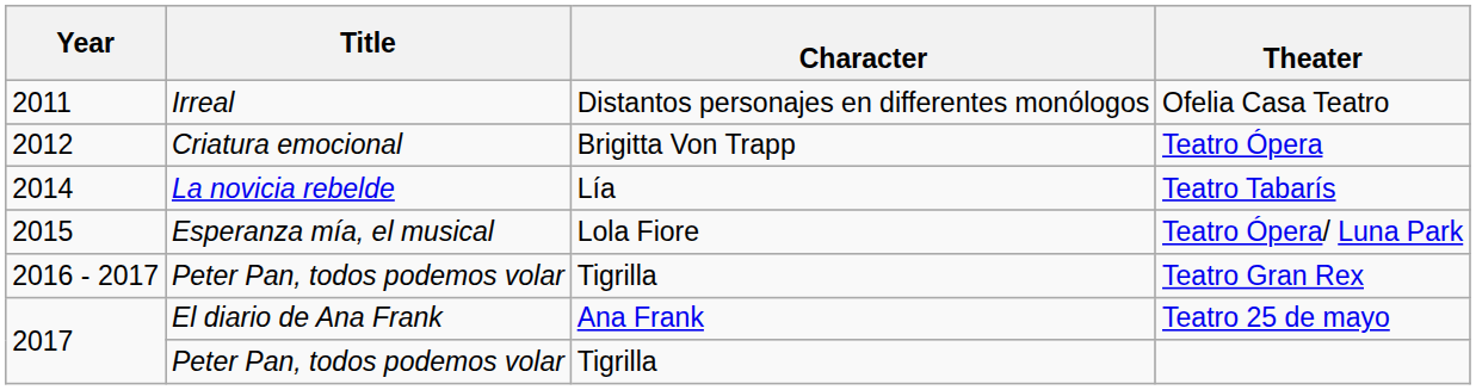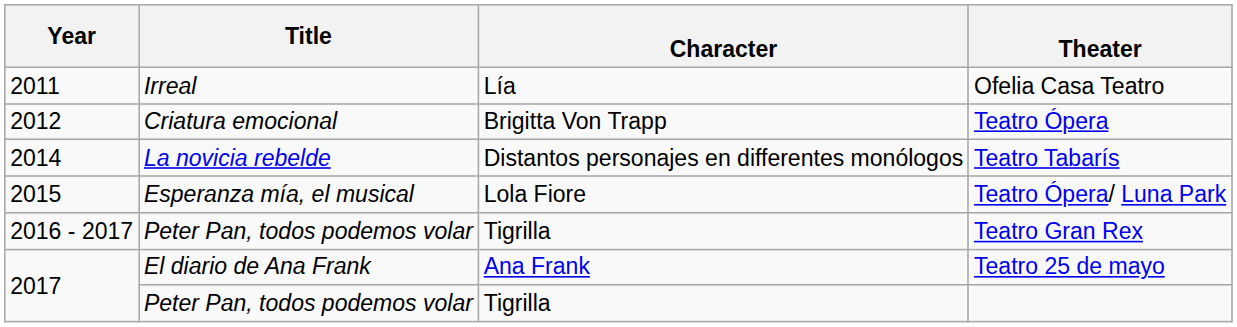Ofelia Casa Teatro | Character: Distantos personajes en differentes monólogos -> Lía
Teatro Tabarís | Character: Lía -> Distantos personajes en differentes monólogos
